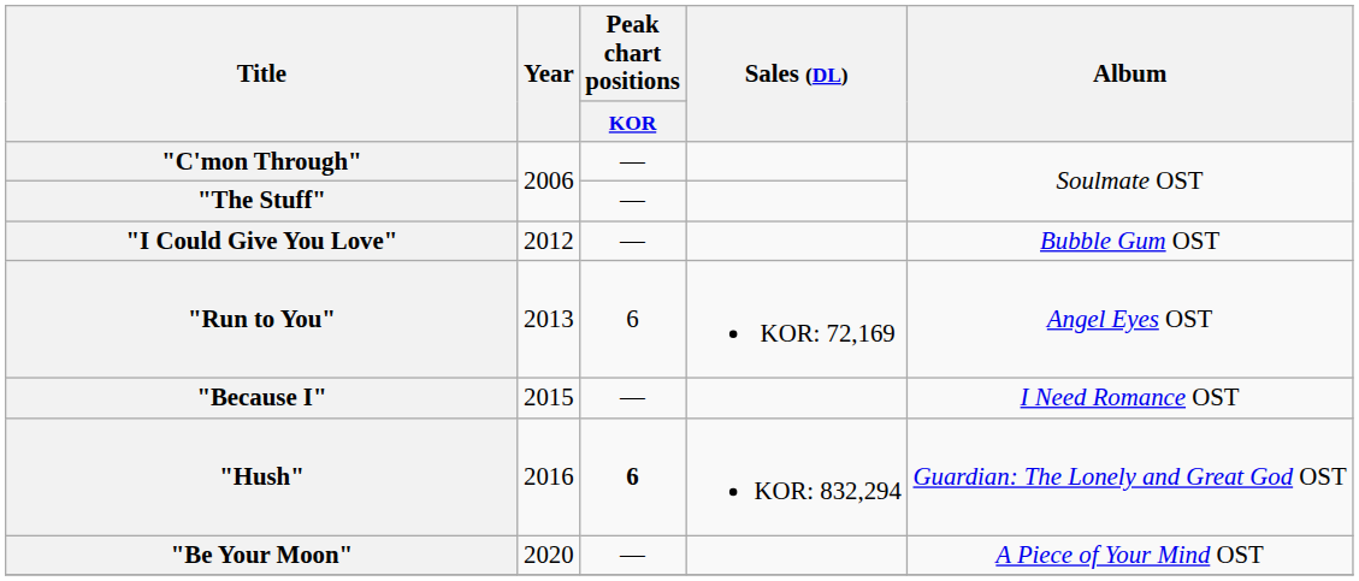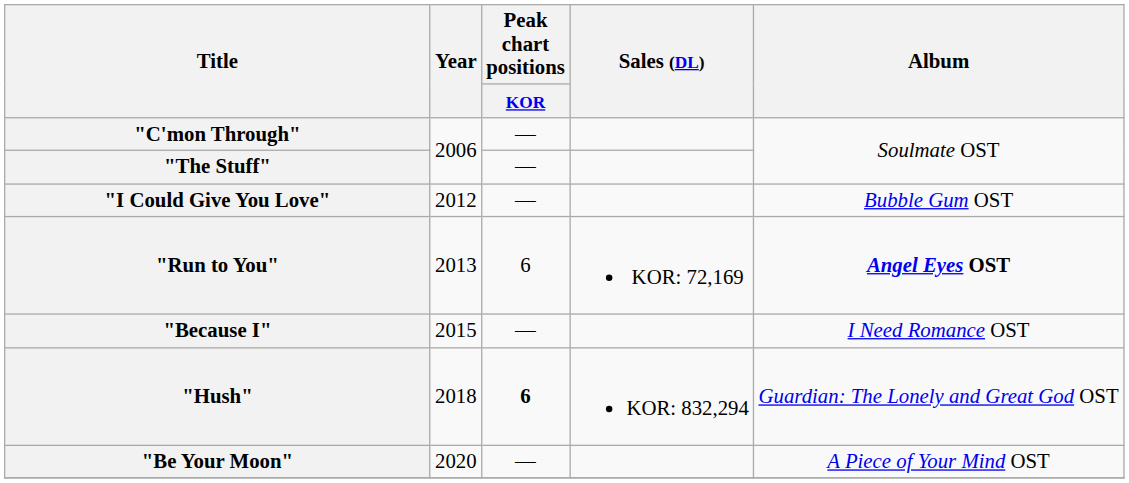"Run to You" | Album: normal -> bold
"Hush" | Year: 2016 -> 2018
